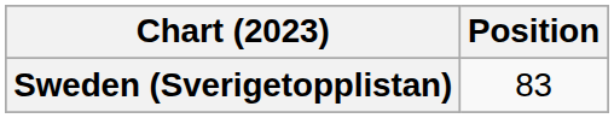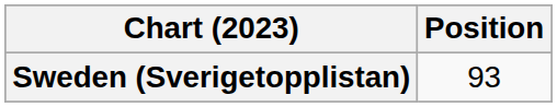Sweden (Sverigetopplistan) | Position: 83 -> 93
